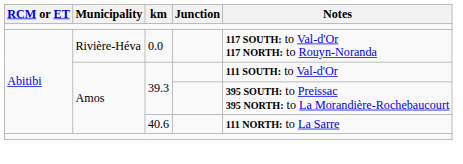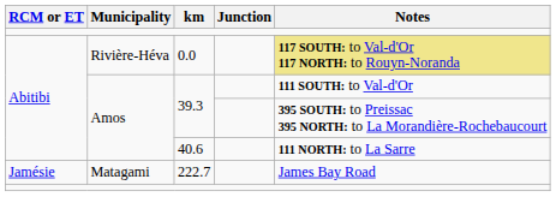0.0 | Notes: no background -> khaki background
+ row: Jamésie | Matagami | 222.7 | James Bay Road
